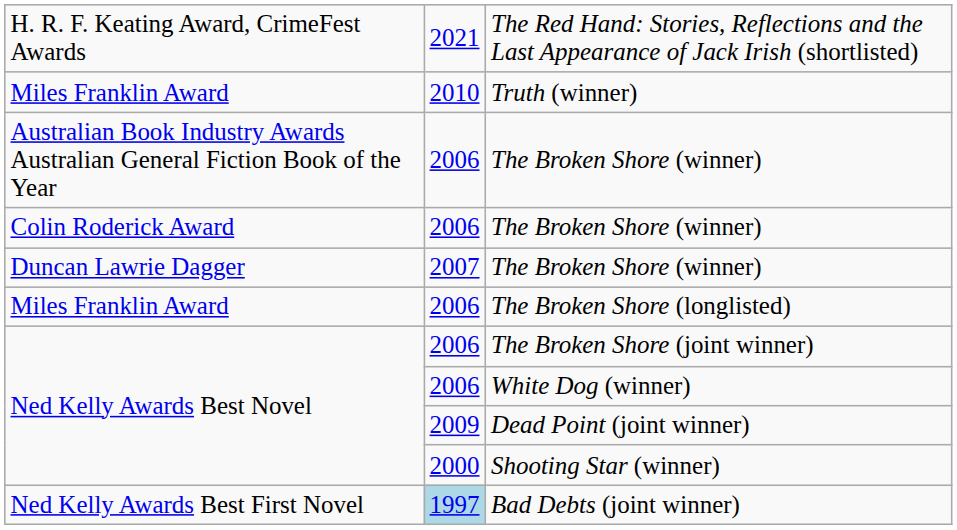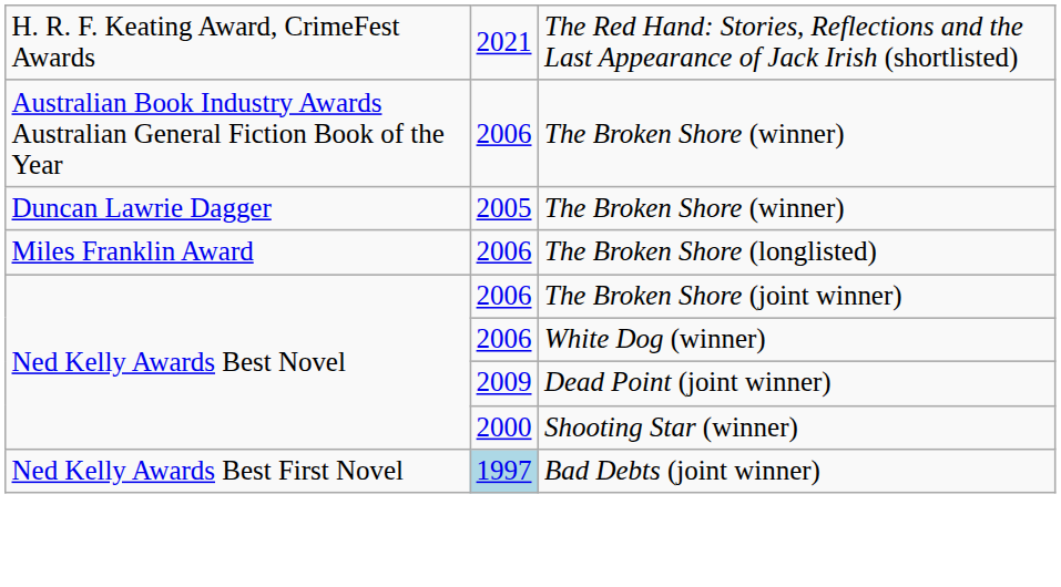- row: Miles Franklin Award | 2010 | Truth (winner)
- row: Colin Roderick Award | 2006 | The Broken Shore (winner)
Duncan Lawrie Dagger / The Broken Shore (winner) | column 2: 2007 -> 2005
